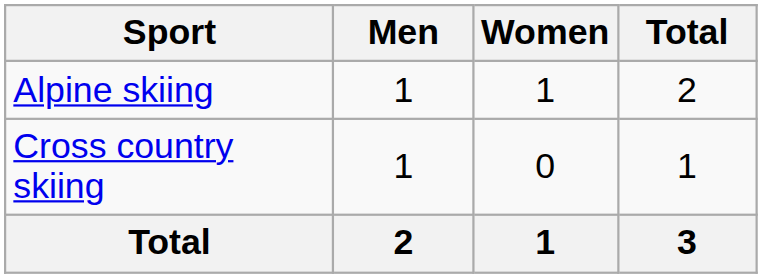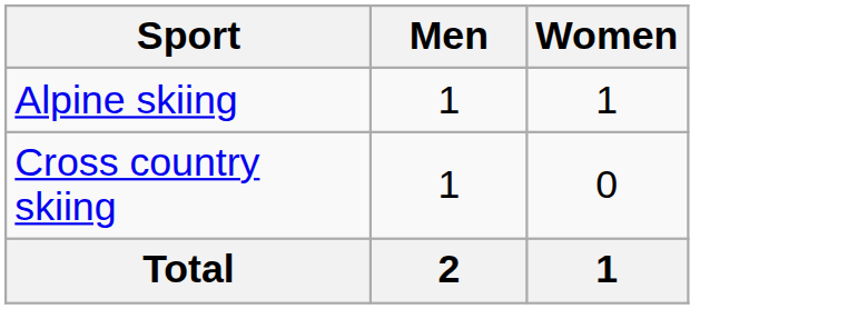- column: Total | 2 | 1 | 3
